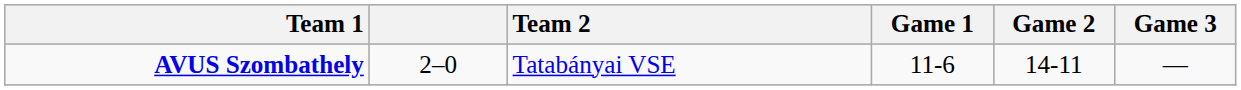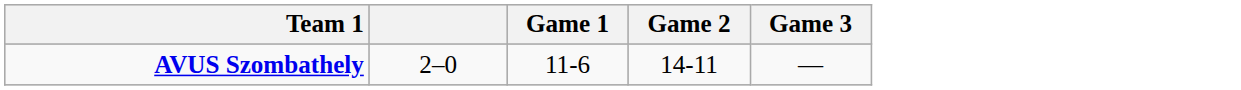- column: Team 2 | Tatabányai VSE
